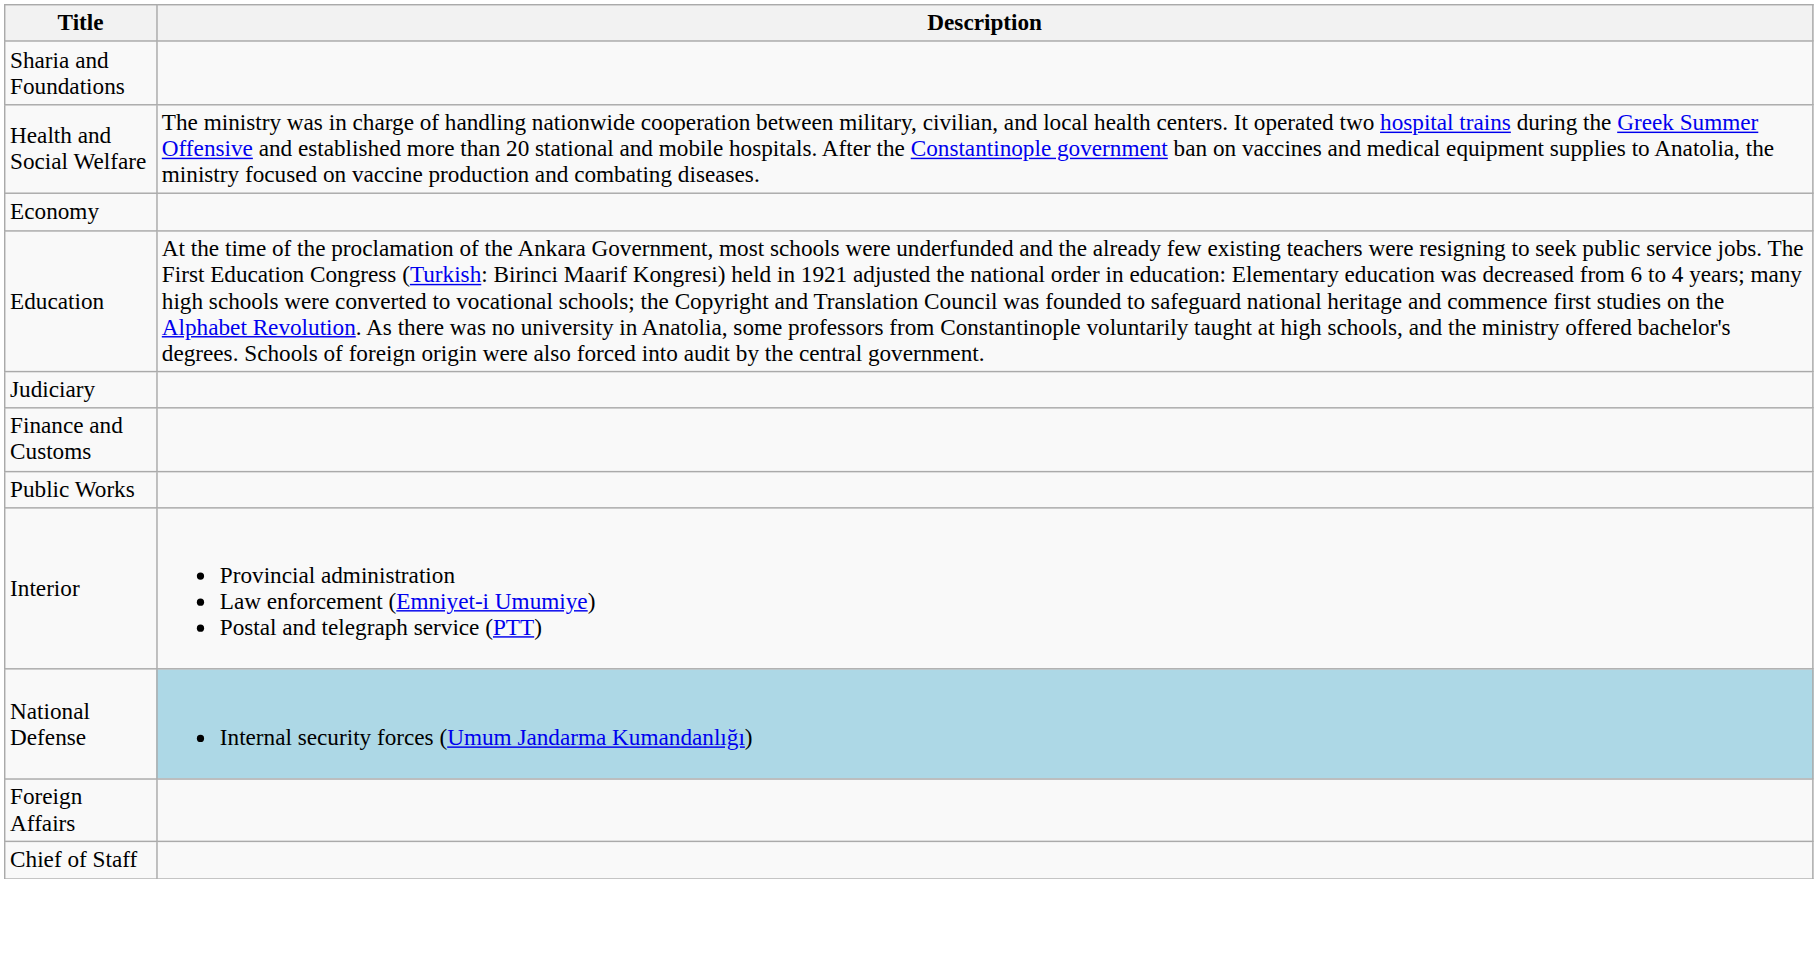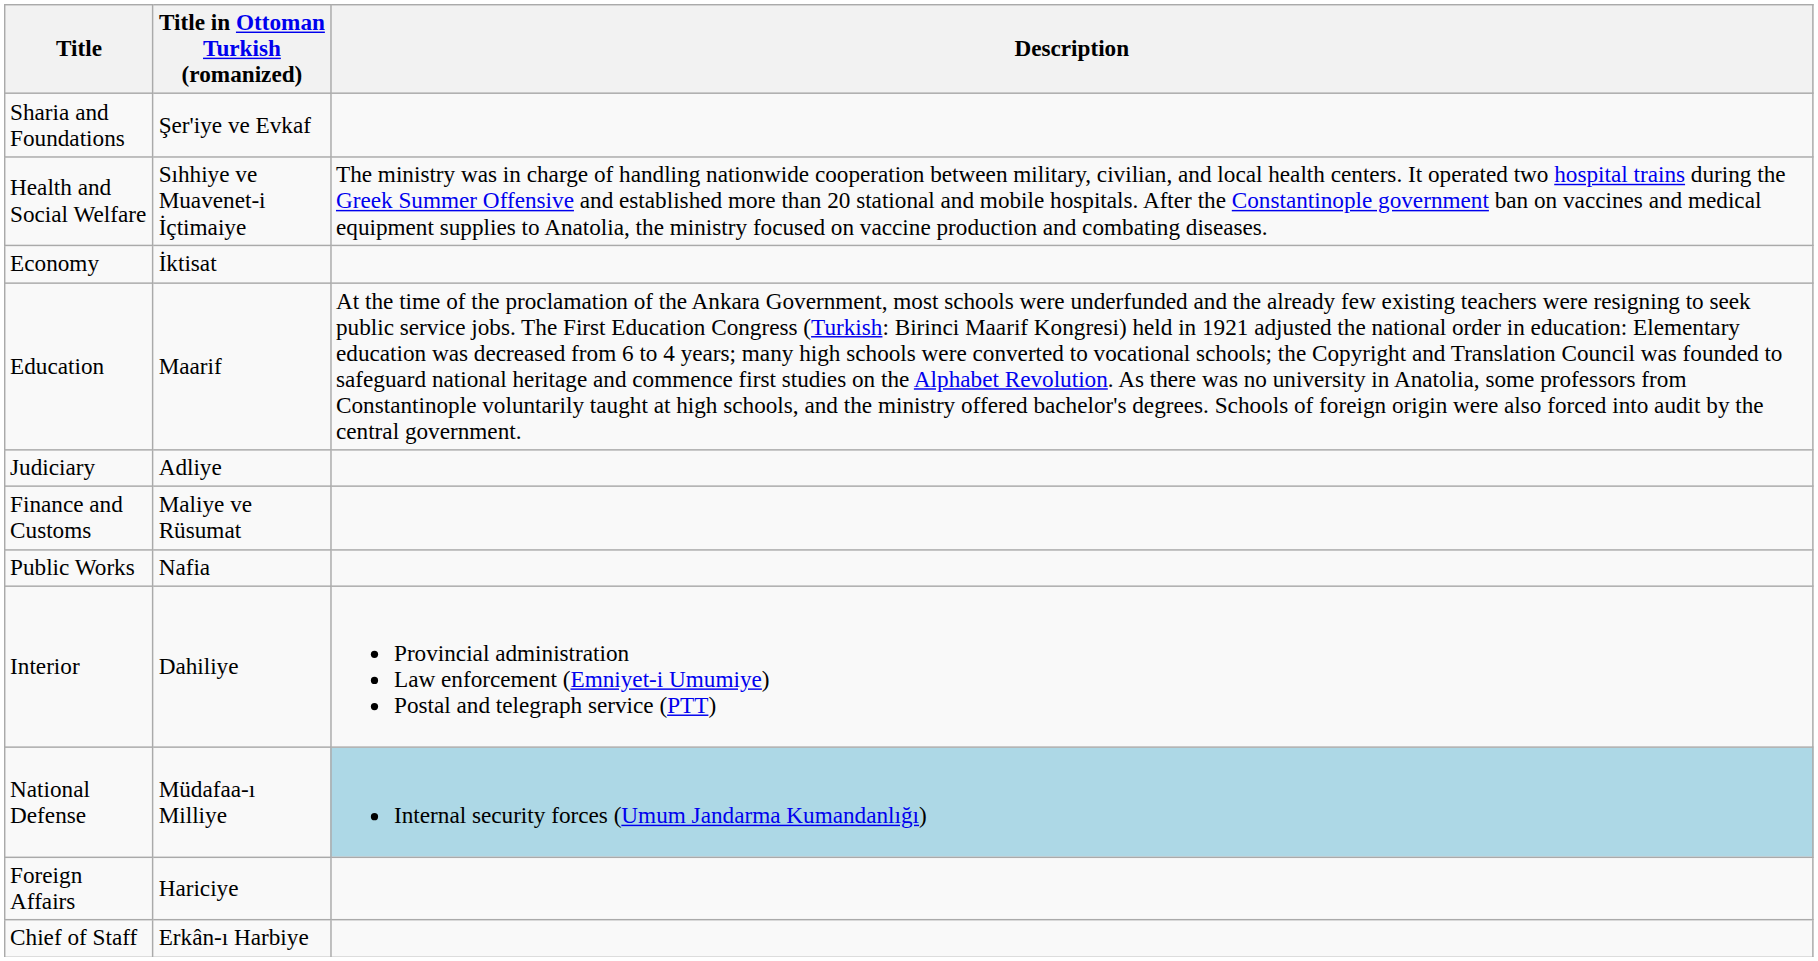+ column: Title in Ottoman Turkish (romanized) | Şer'iye ve Evkaf | Sıhhiye ve Muavenet-i İçtimaiye | İktisat | Maarif | Adliye | Maliye ve Rüsumat | Nafia | Dahiliye | Müdafaa-ı Milliye | Hariciye | Erkân-ı Harbiye
